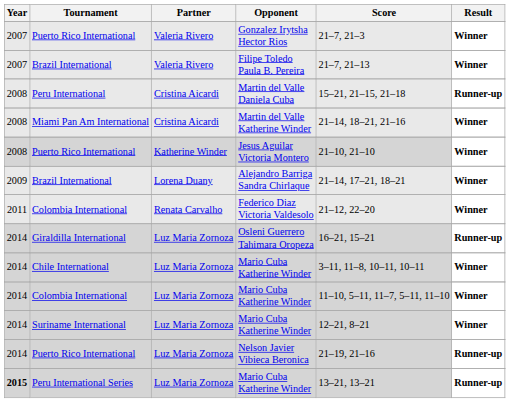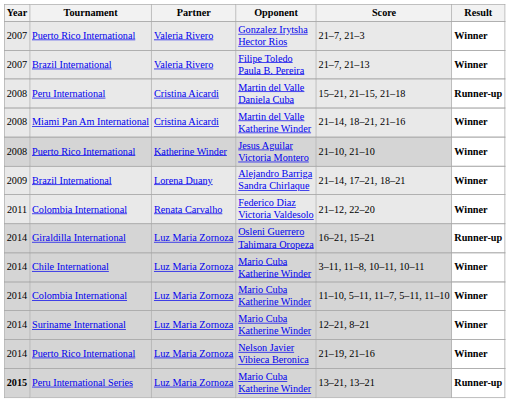Nelson Javier Vibieca Beronica | Result: Runner-up -> Winner
